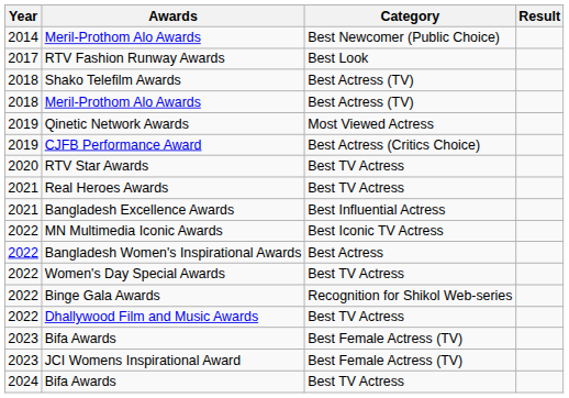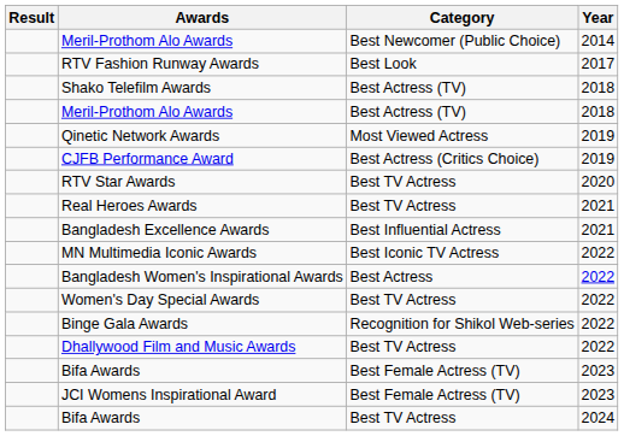columns swapped: Year <-> Result
